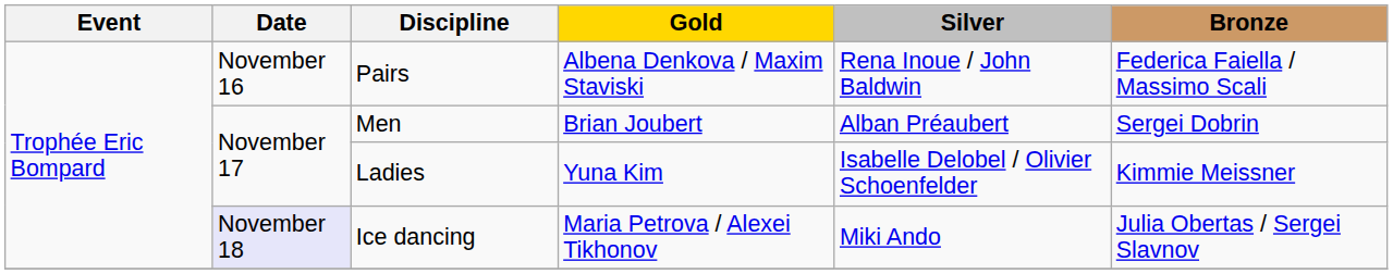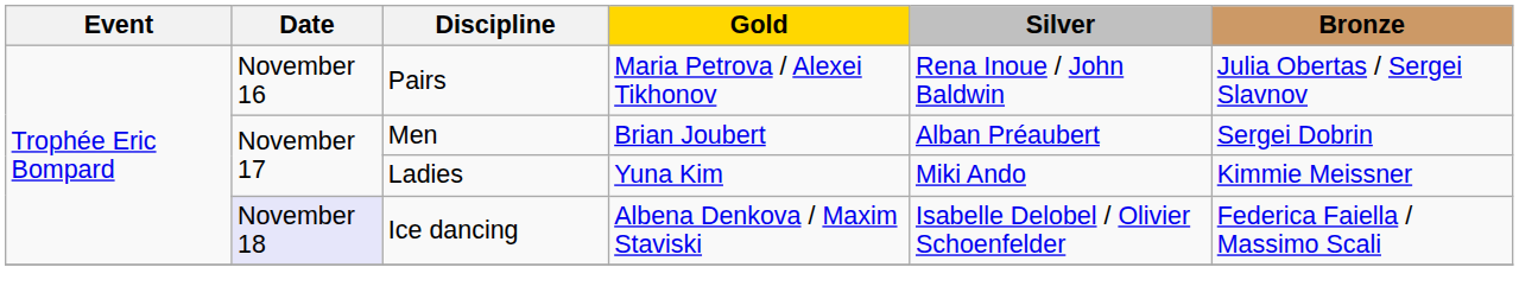Pairs | Gold: Albena Denkova / Maxim Staviski -> Maria Petrova / Alexei Tikhonov
Pairs | Bronze: Federica Faiella / Massimo Scali -> Julia Obertas / Sergei Slavnov
Ladies | Silver: Isabelle Delobel / Olivier Schoenfelder -> Miki Ando
Ice dancing | Gold: Maria Petrova / Alexei Tikhonov -> Albena Denkova / Maxim Staviski
Ice dancing | Silver: Miki Ando -> Isabelle Delobel / Olivier Schoenfelder
Ice dancing | Bronze: Julia Obertas / Sergei Slavnov -> Federica Faiella / Massimo Scali
